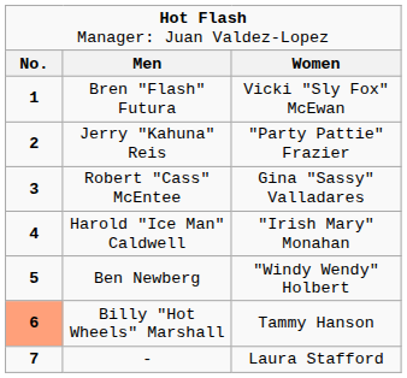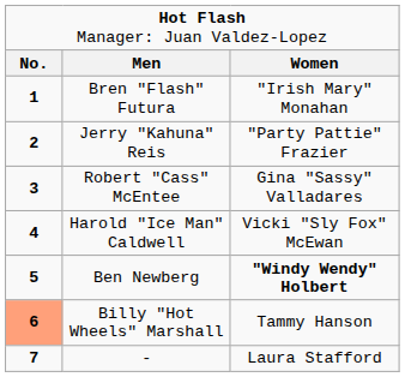Bren "Flash" Futura | column 3: Vicki "Sly Fox" McEwan -> "Irish Mary" Monahan
Harold "Ice Man" Caldwell | column 3: "Irish Mary" Monahan -> Vicki "Sly Fox" McEwan
Ben Newberg | column 3: normal -> bold
